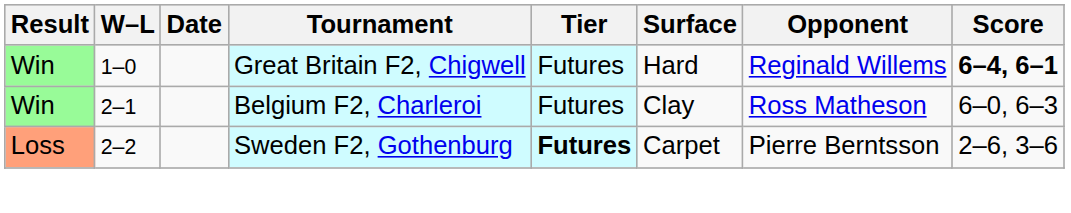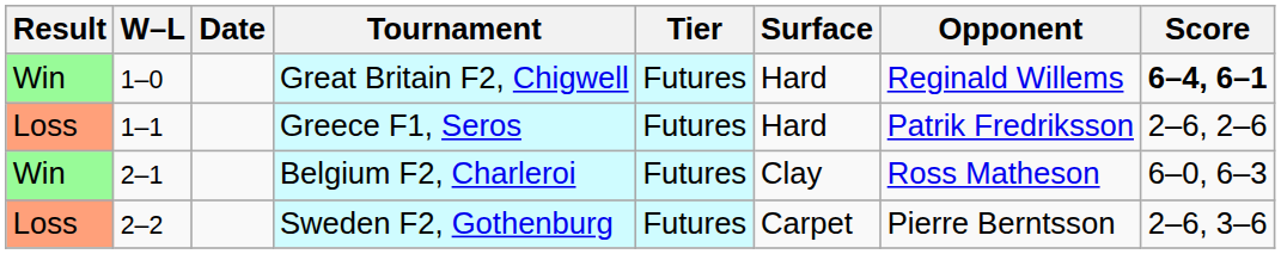+ row: Loss | 1–1 | Greece F1, Seros | Futures | Hard | Patrik Fredriksson | 2–6, 2–6
Sweden F2, Gothenburg | Tier: bold -> normal
